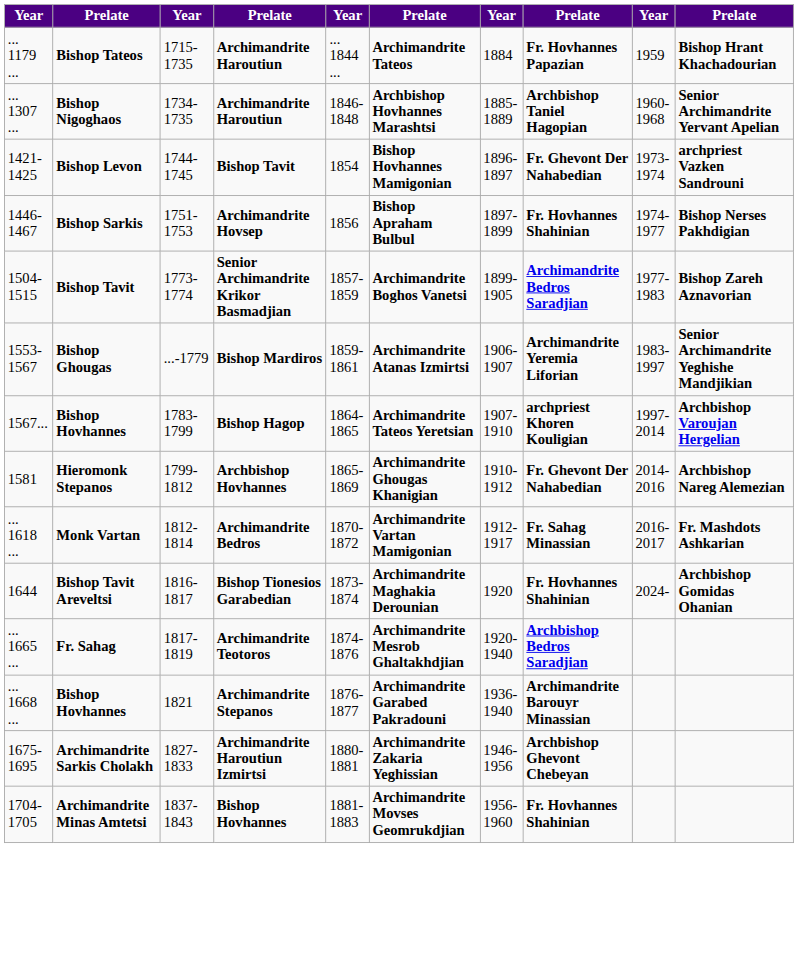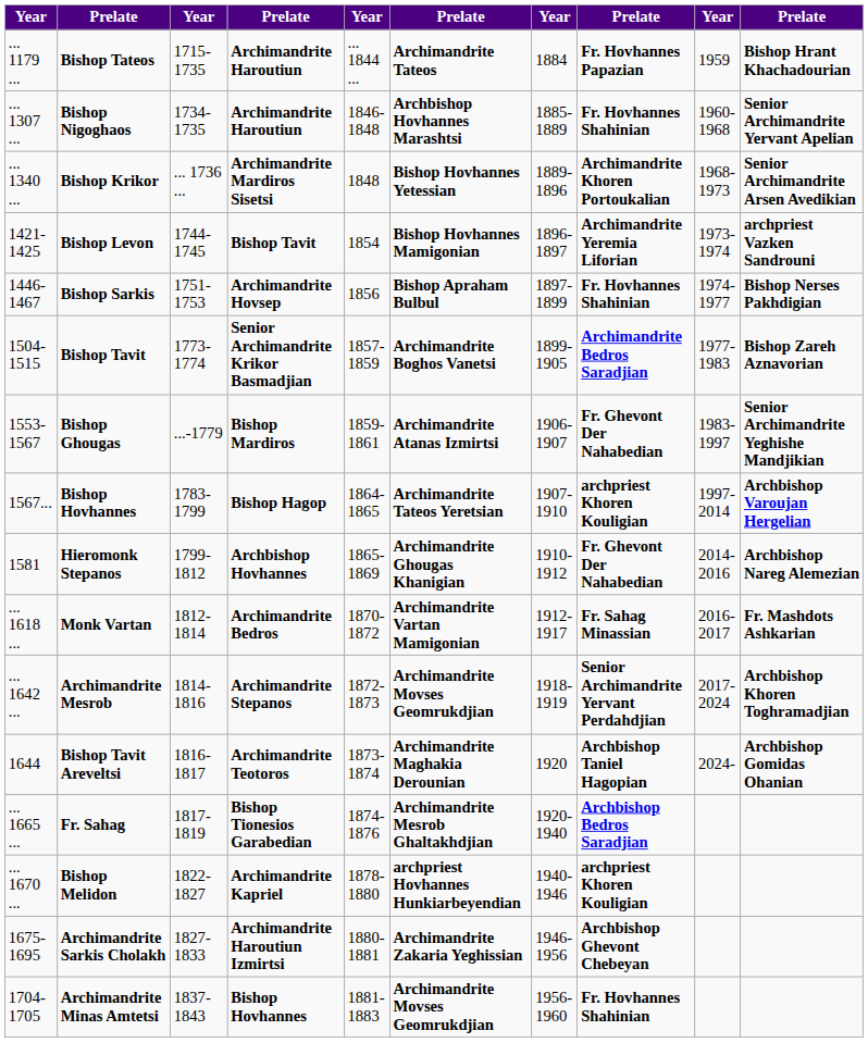Bishop Nigoghaos | column 8: Archbishop Taniel Hagopian -> Fr. Hovhannes Shahinian
+ row: ... 1340 ... | Bishop Krikor | ... 1736 ... | Archimandrite Mardiros Sisetsi | 1848 | Bishop Hovhannes Yetessian | 1889-1896 | Archimandrite Khoren Portoukalian | 1968-1973 | Senior Archimandrite Arsen Avedikian
Bishop Levon | column 8: Fr. Ghevont Der Nahabedian -> Archimandrite Yeremia Liforian
Bishop Ghougas | column 8: Archimandrite Yeremia Liforian -> Fr. Ghevont Der Nahabedian
+ row: ... 1642 ... | Archimandrite Mesrob | 1814-1816 | Archimandrite Stepanos | 1872-1873 | Archimandrite Movses Geomrukdjian | 1918-1919 | Senior Archimandrite Yervant Perdahdjian | 2017-2024 | Archbishop Khoren Toghramadjian
Bishop Tavit Areveltsi | column 4: Bishop Tionesios Garabedian -> Archimandrite Teotoros
Bishop Tavit Areveltsi | column 8: Fr. Hovhannes Shahinian -> Archbishop Taniel Hagopian
Fr. Sahag | column 4: Archimandrite Teotoros -> Bishop Tionesios Garabedian
- row: ... 1668 ... | Bishop Hovhannes | 1821 | Archimandrite Stepanos | 1876-1877 | Archimandrite Garabed Pakradouni | 1936-1940 | Archimandrite Barouyr Minassian
+ row: ... 1670 ... | Bishop Melidon | 1822-1827 | Archimandrite Kapriel | 1878-1880 | archpriest Hovhannes Hunkiarbeyendian | 1940-1946 | archpriest Khoren Kouligian
